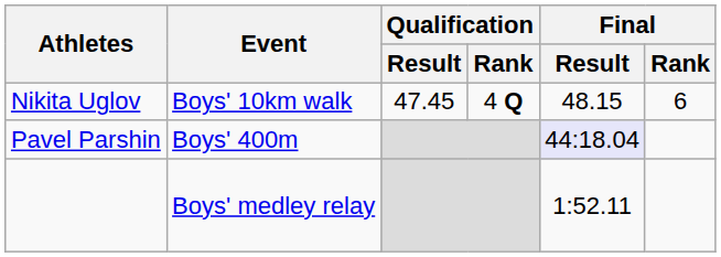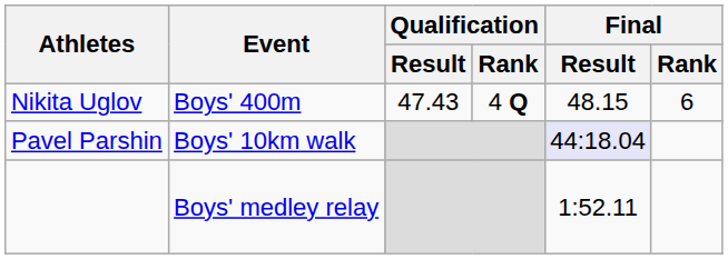Nikita Uglov | Event: Boys' 10km walk -> Boys' 400m
Nikita Uglov | Qualification / Result: 47.45 -> 47.43
Pavel Parshin | Event: Boys' 400m -> Boys' 10km walk
